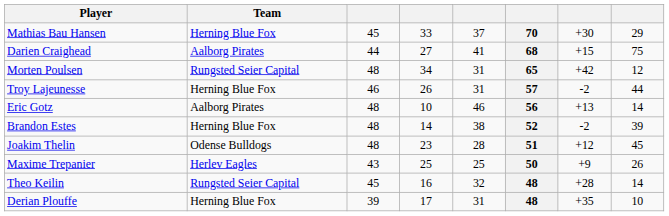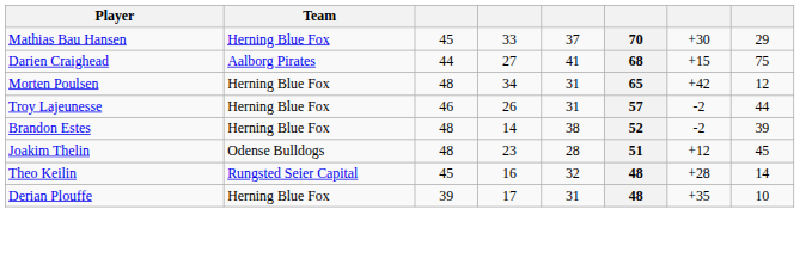Morten Poulsen | Team: Rungsted Seier Capital -> Herning Blue Fox
- row: Eric Gotz | Aalborg Pirates | 48 | 10 | 46 | 56 | +13 | 14
- row: Maxime Trepanier | Herlev Eagles | 43 | 25 | 25 | 50 | +9 | 26
